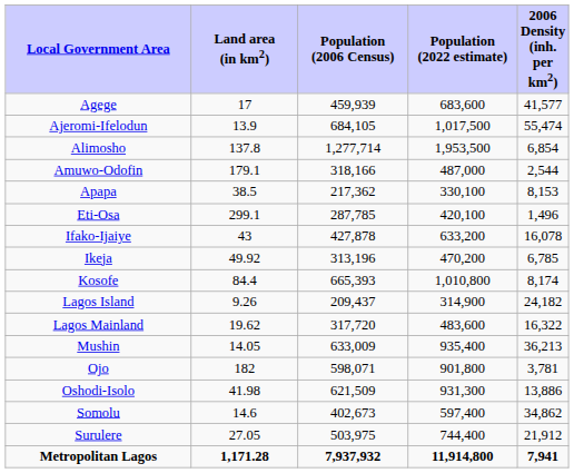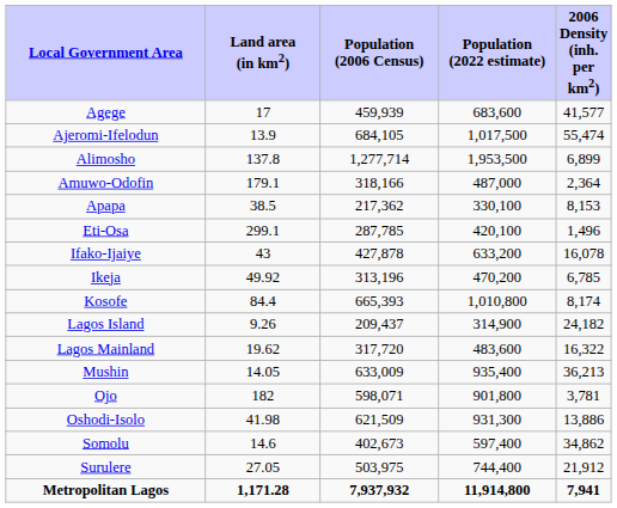Alimosho | column 5: 6,854 -> 6,899
Amuwo-Odofin | column 5: 2,544 -> 2,364
